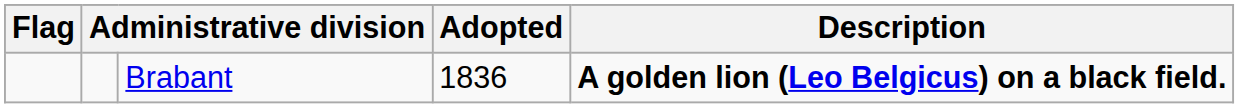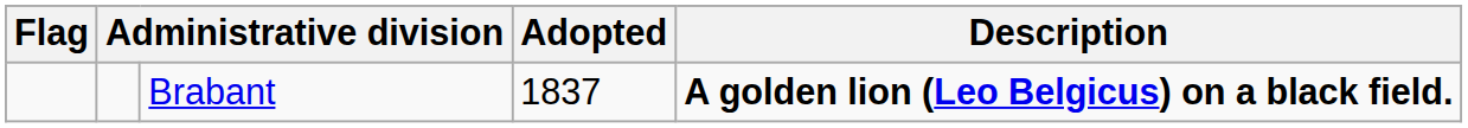Brabant | Adopted: 1836 -> 1837
